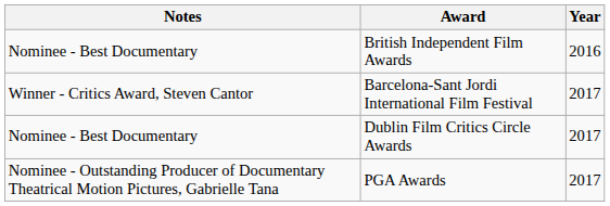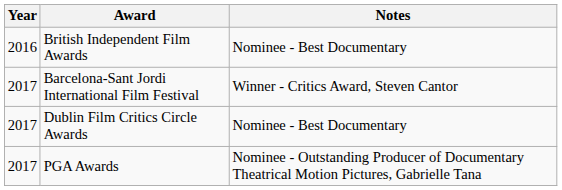columns swapped: Year <-> Notes
